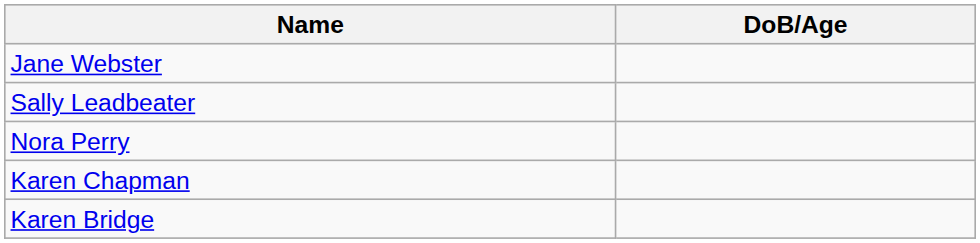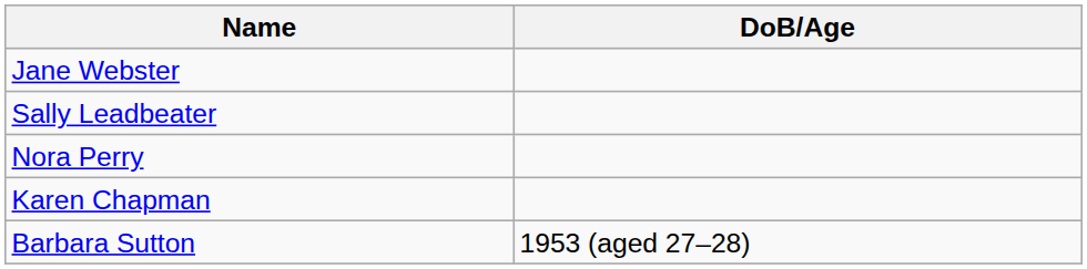- row: Karen Bridge
+ row: Barbara Sutton | 1953 (aged 27–28)
